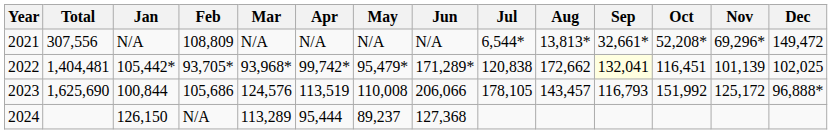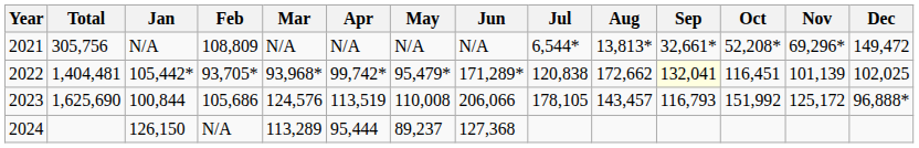2021 | Total: 307,556 -> 305,756
